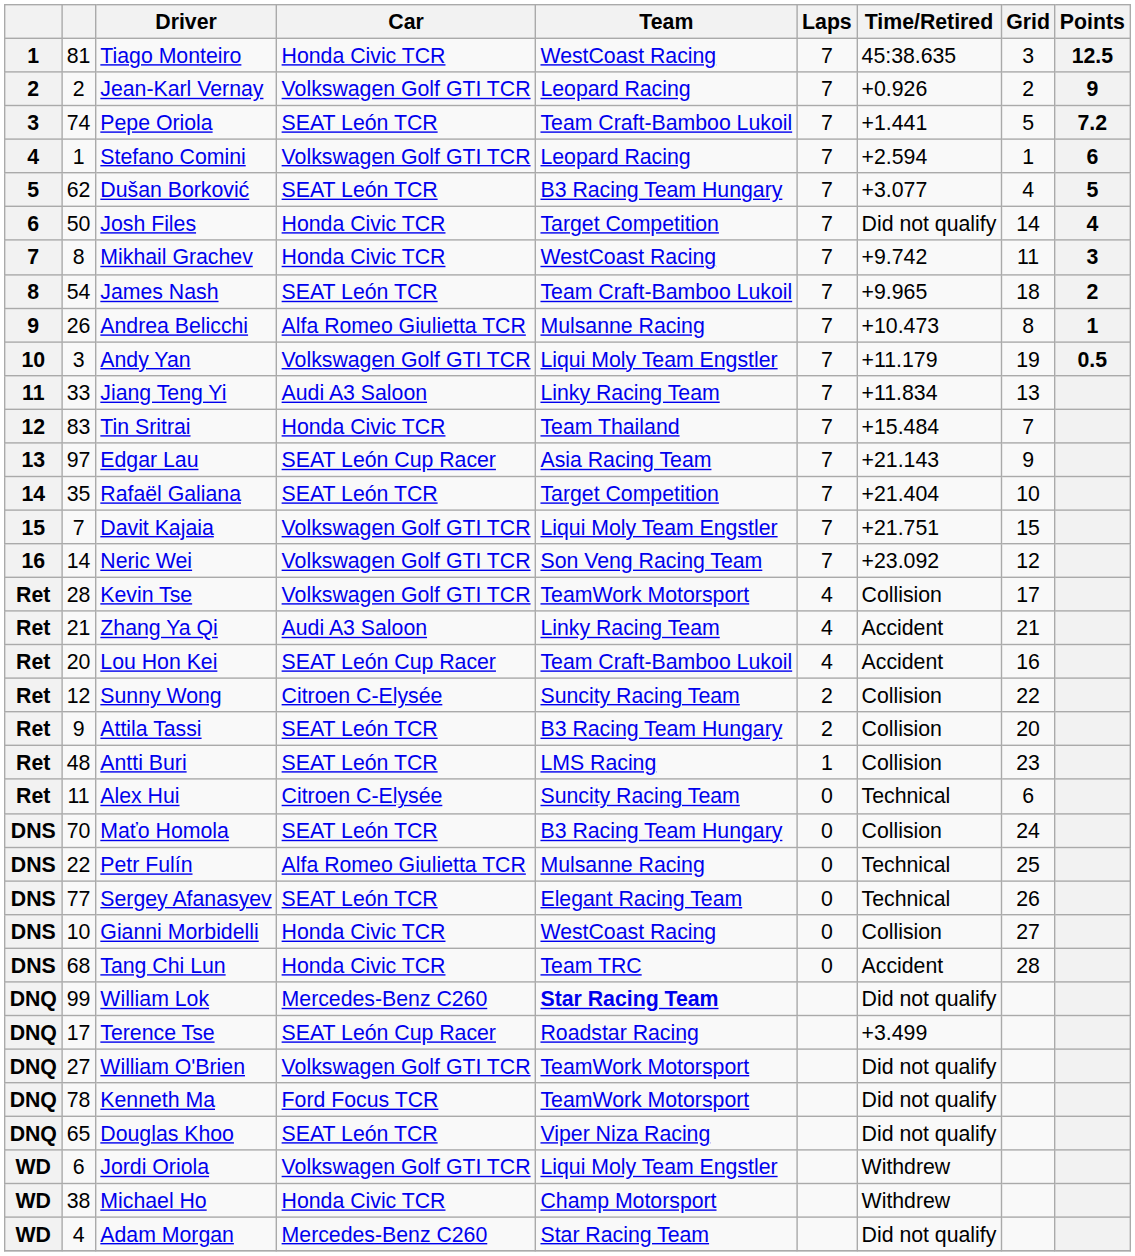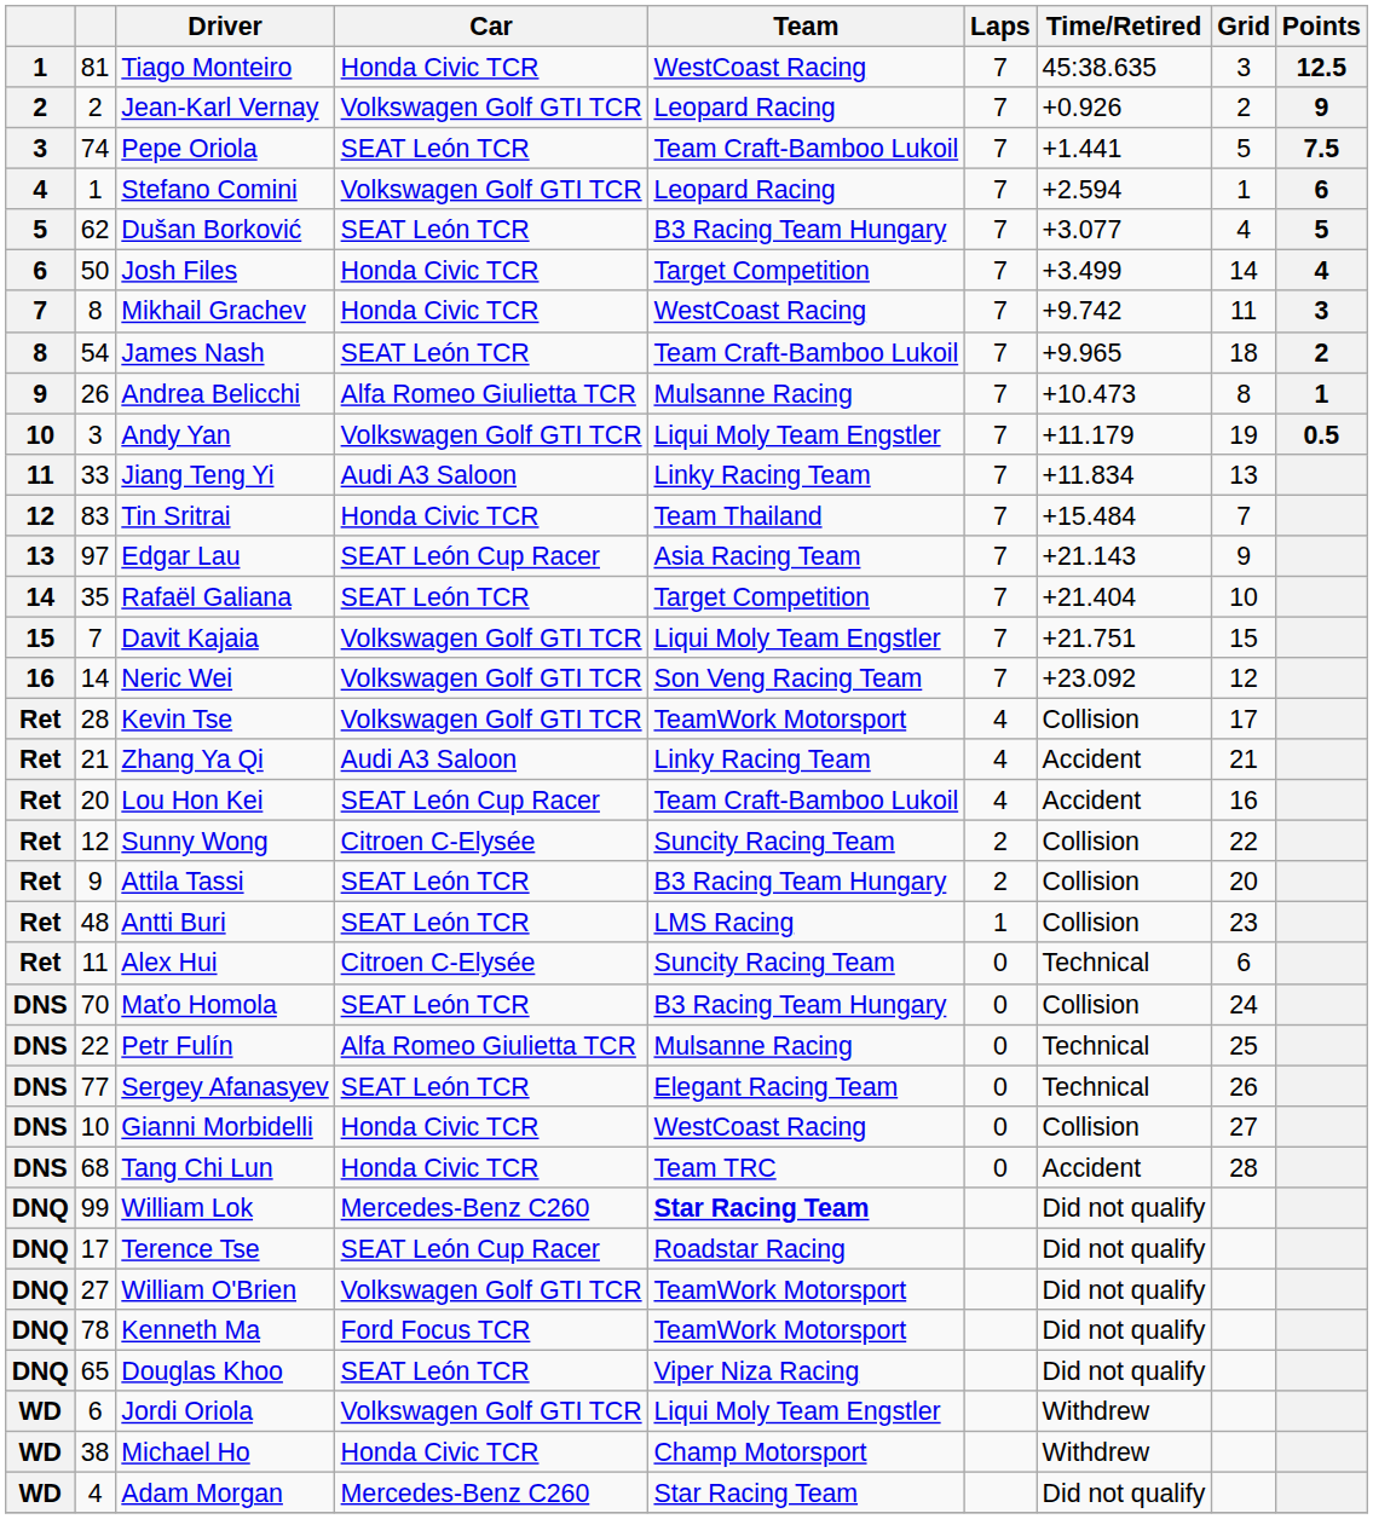Pepe Oriola | Points: 7.2 -> 7.5
Josh Files | Time/Retired: Did not qualify -> +3.499
Terence Tse | Time/Retired: +3.499 -> Did not qualify
